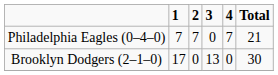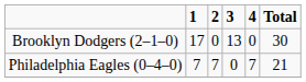rows swapped: Philadelphia Eagles (0–4–0) <-> Brooklyn Dodgers (2–1–0)
